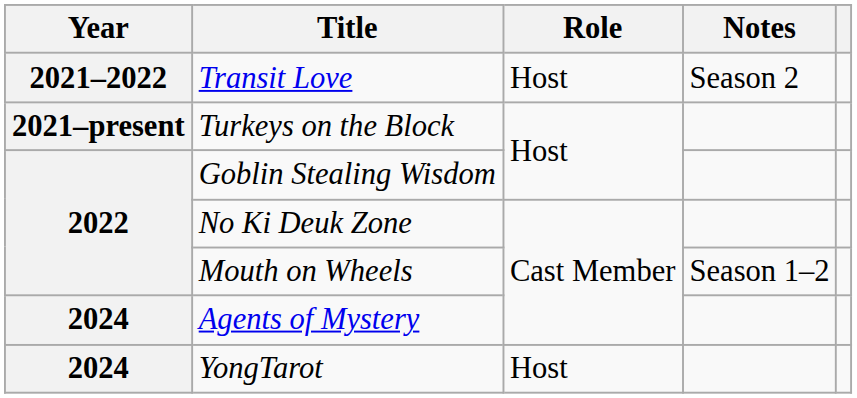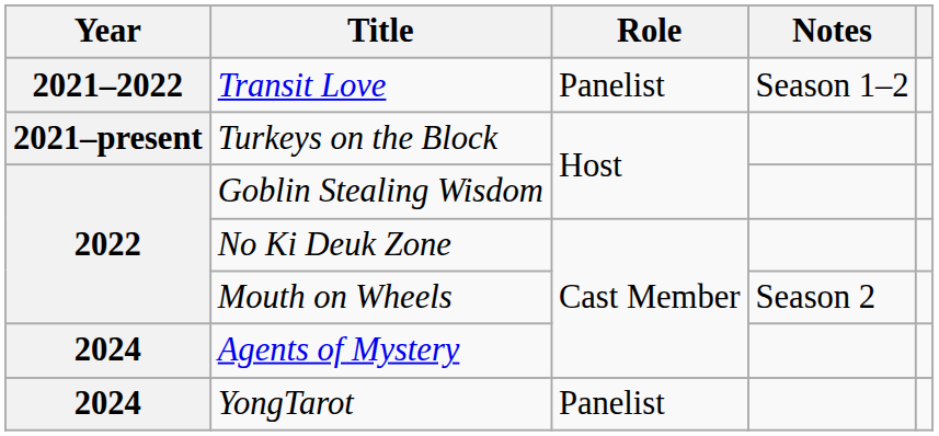Transit Love | Role: Host -> Panelist
Transit Love | Notes: Season 2 -> Season 1–2
Mouth on Wheels | Notes: Season 1–2 -> Season 2
YongTarot | Role: Host -> Panelist
